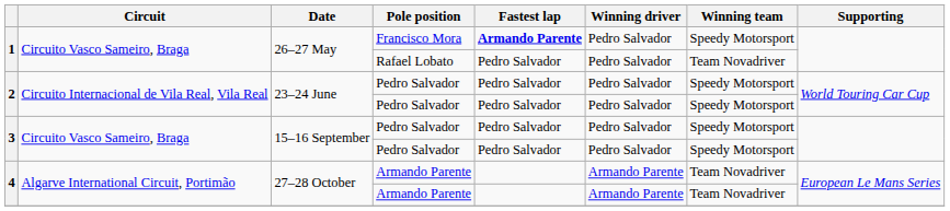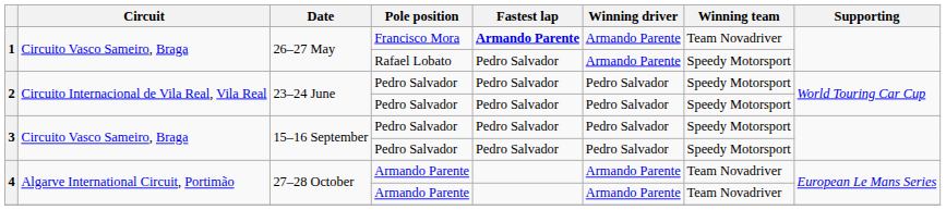1 / Francisco Mora | Winning driver: Pedro Salvador -> Armando Parente
1 / Francisco Mora | Winning team: Speedy Motorsport -> Team Novadriver
1 / Rafael Lobato | Winning driver: Pedro Salvador -> Armando Parente
1 / Rafael Lobato | Winning team: Team Novadriver -> Speedy Motorsport
